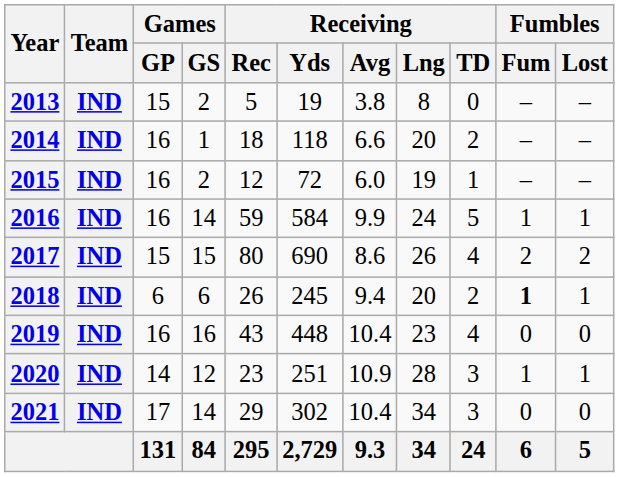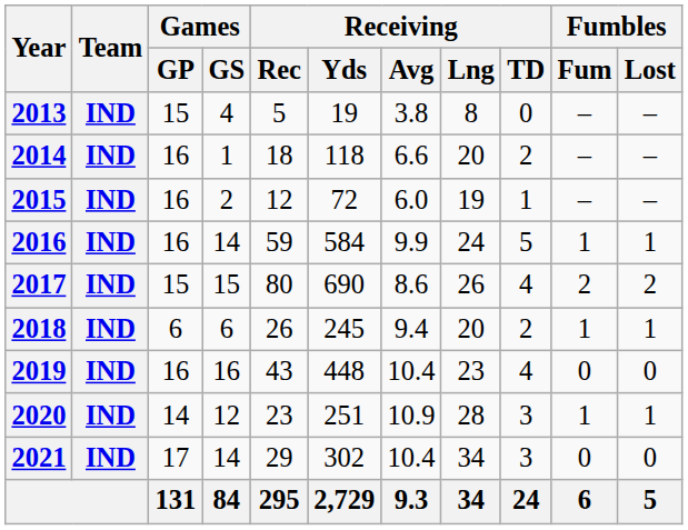2013 | Games / GS: 2 -> 4
2018 | Fumbles / Fum: bold -> normal
